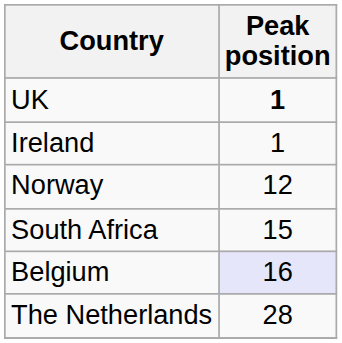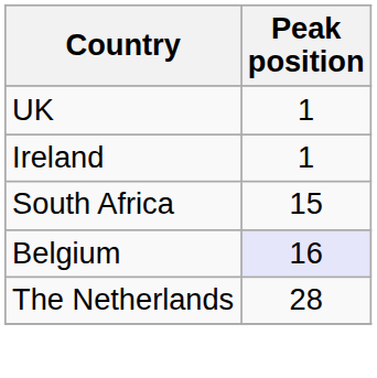UK | Peak position: bold -> normal
- row: Norway | 12
